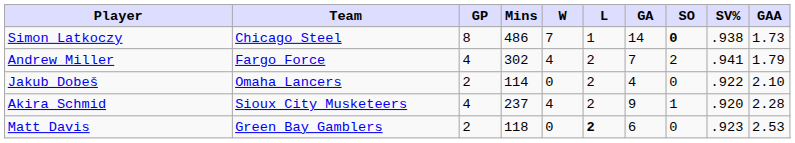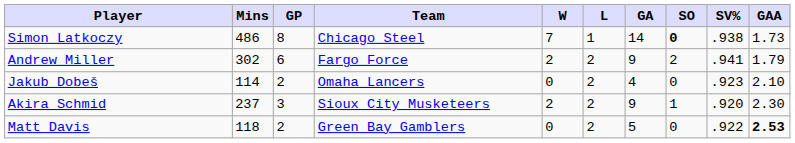columns swapped: Team <-> Mins
Andrew Miller | GP: 4 -> 6
Andrew Miller | W: 4 -> 2
Andrew Miller | GA: 7 -> 9
Jakub Dobeš | SV%: .922 -> .923
Akira Schmid | GP: 4 -> 3
Akira Schmid | W: 4 -> 2
Akira Schmid | GAA: 2.28 -> 2.30
Matt Davis | L: bold -> normal
Matt Davis | GA: 6 -> 5
Matt Davis | SV%: .923 -> .922
Matt Davis | GAA: normal -> bold
